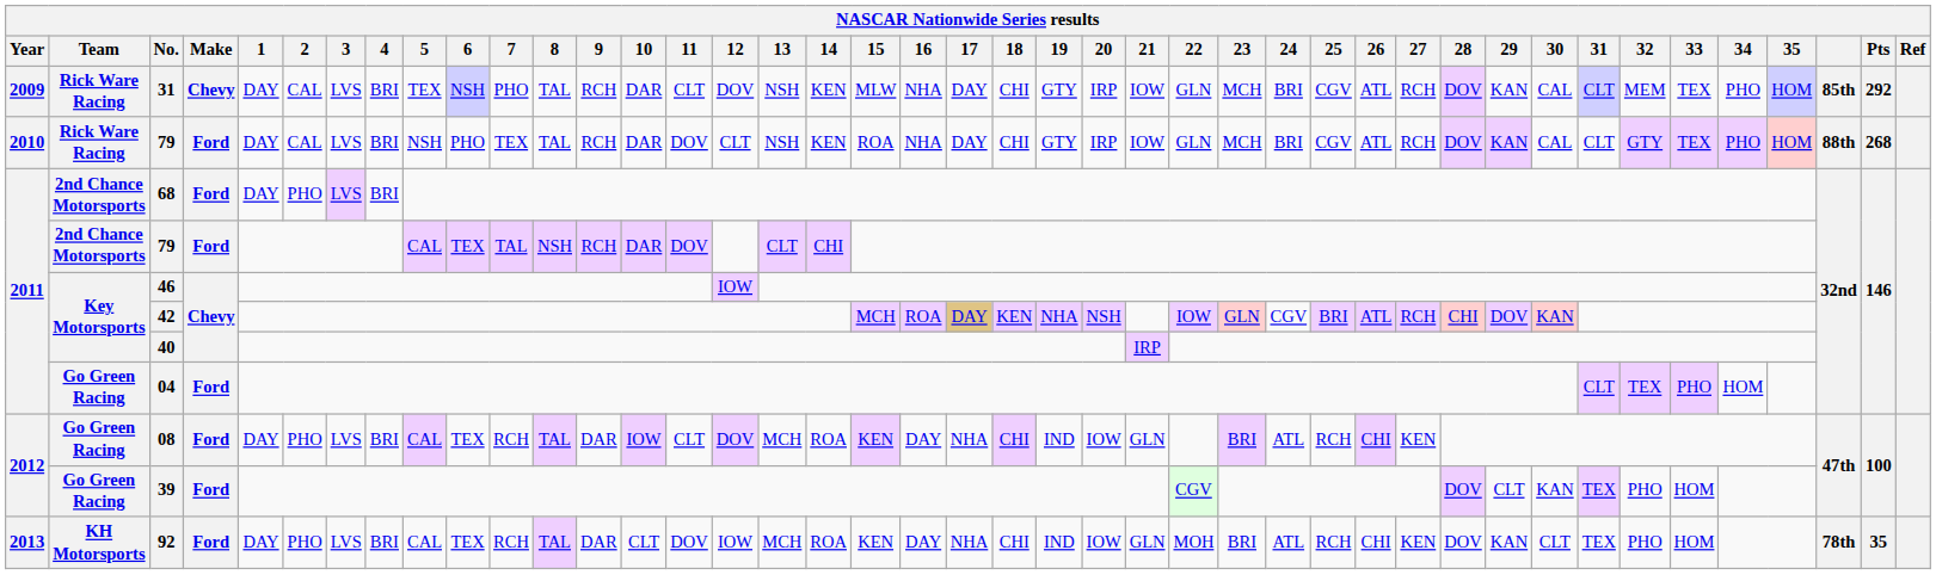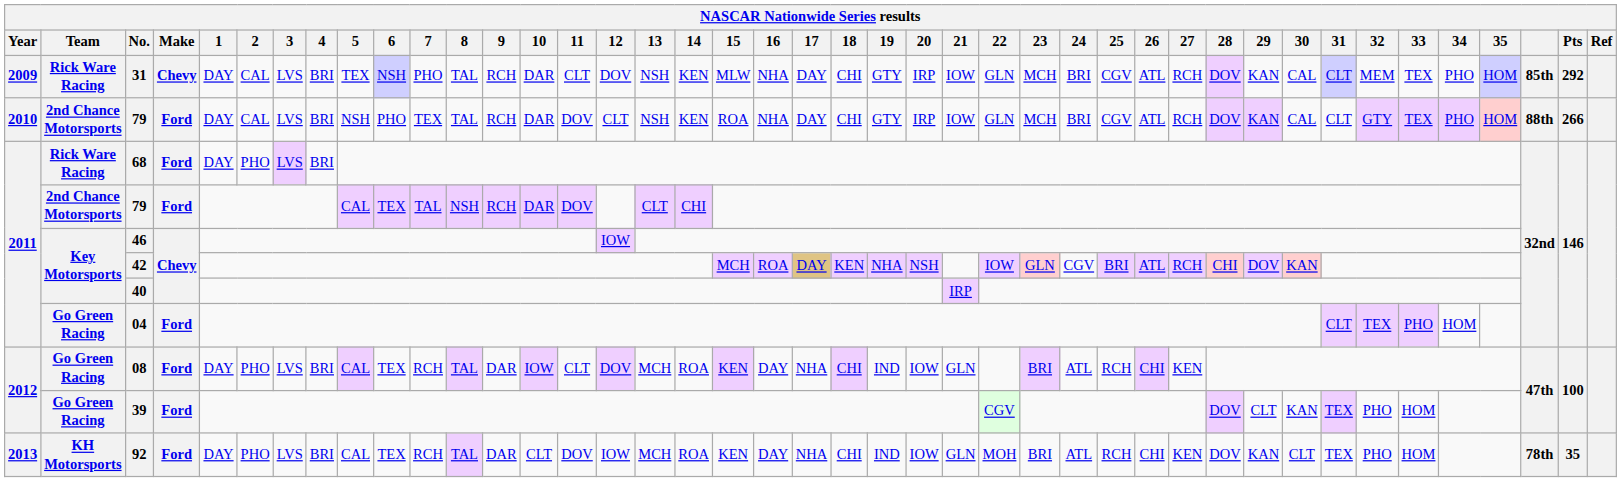2010 / 79 | Team: Rick Ware Racing -> 2nd Chance Motorsports
2010 / 79 | Pts: 268 -> 266
68 | Team: 2nd Chance Motorsports -> Rick Ware Racing
